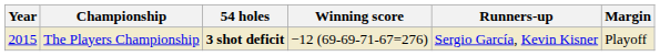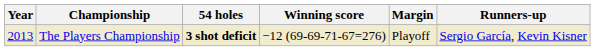columns swapped: Margin <-> Runners-up
The Players Championship | Year: 2015 -> 2013
